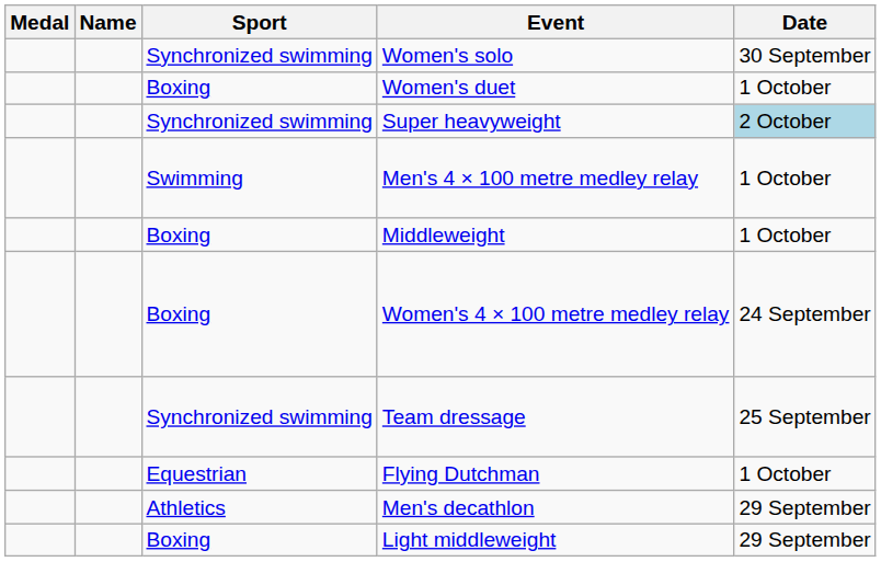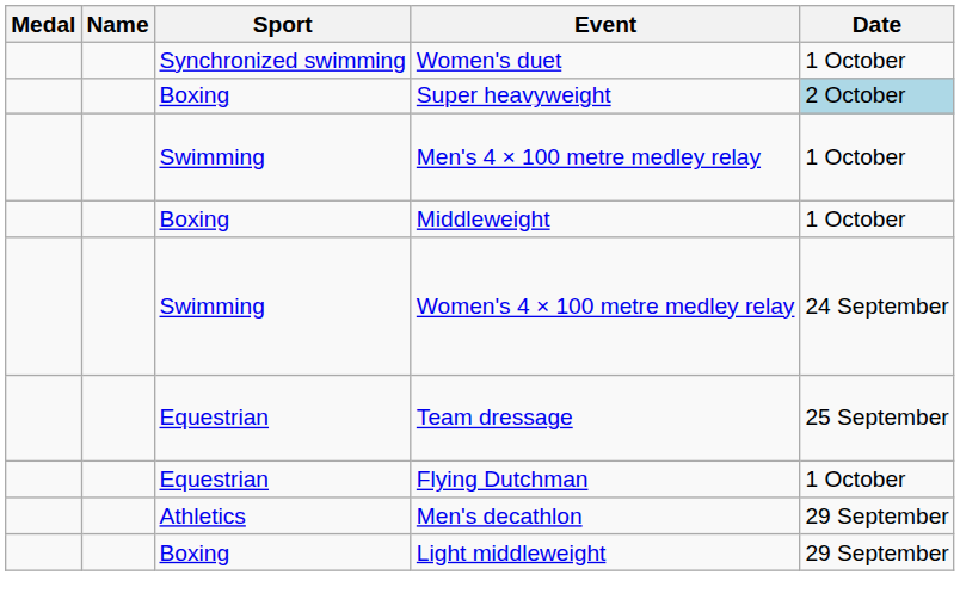- row: Synchronized swimming | Women's solo | 30 September
Women's duet | Sport: Boxing -> Synchronized swimming
Super heavyweight | Sport: Synchronized swimming -> Boxing
Women's 4 × 100 metre medley relay | Sport: Boxing -> Swimming
Team dressage | Sport: Synchronized swimming -> Equestrian
